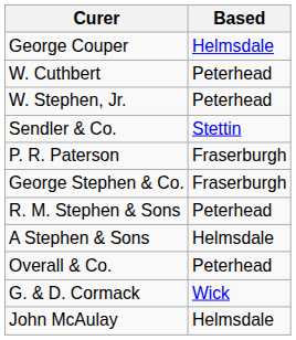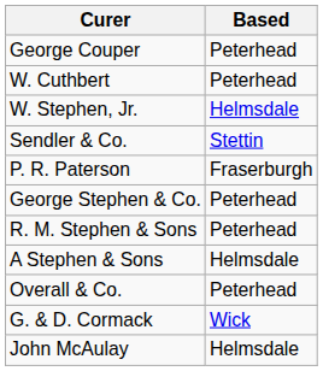George Couper | Based: Helmsdale -> Peterhead
W. Stephen, Jr. | Based: Peterhead -> Helmsdale
George Stephen & Co. | Based: Fraserburgh -> Peterhead
